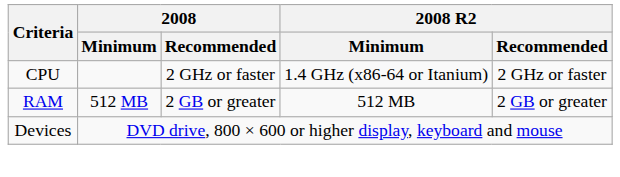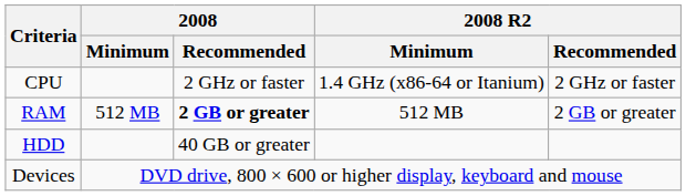RAM | 2008 / Recommended: normal -> bold
+ row: HDD | 40 GB or greater
